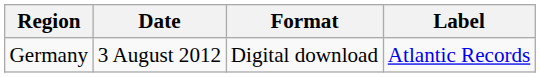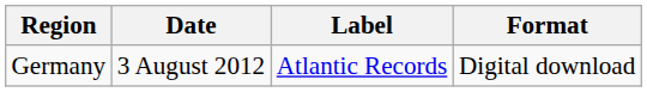columns swapped: Format <-> Label
